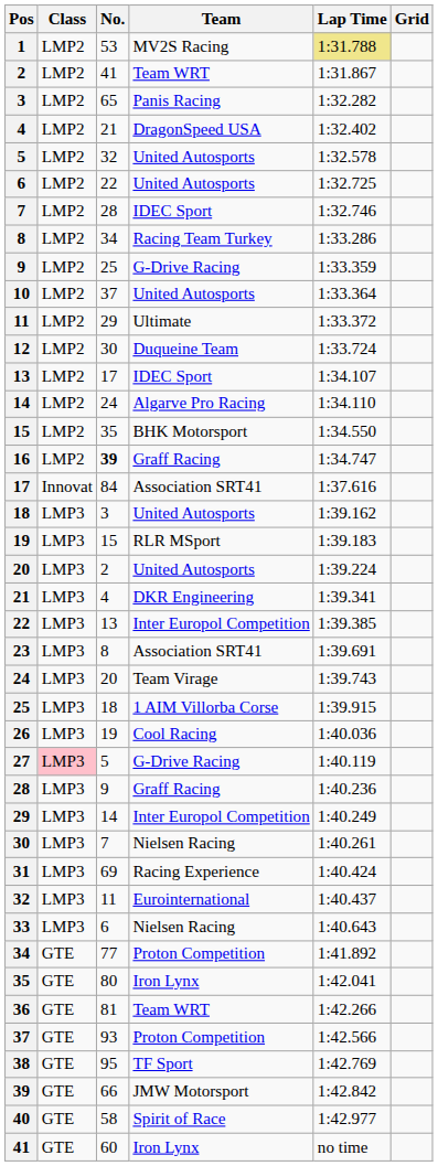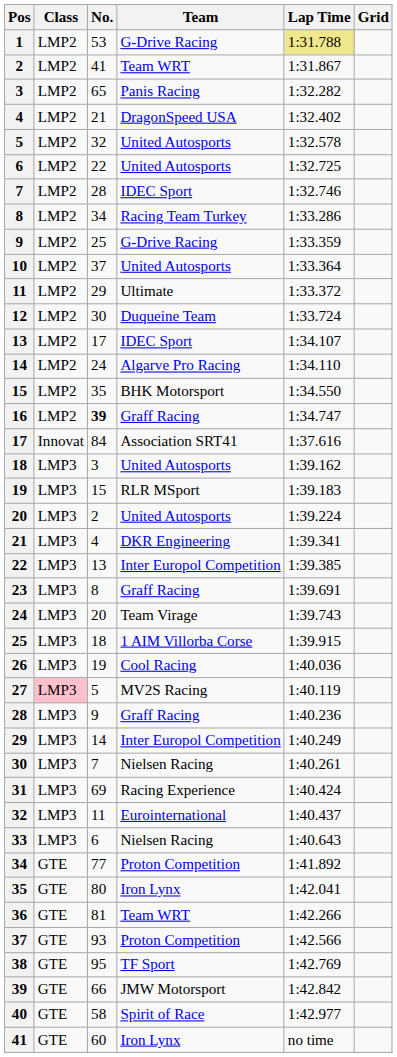1 | Team: MV2S Racing -> G-Drive Racing
23 | Team: Association SRT41 -> Graff Racing
27 | Team: G-Drive Racing -> MV2S Racing
